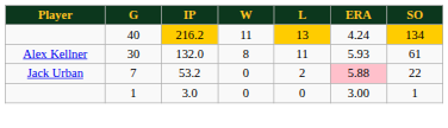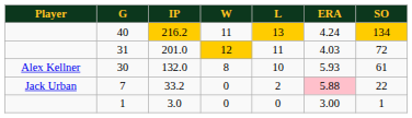+ row: 31 | 201.0 | 12 | 11 | 4.03 | 72
30 | L: 11 -> 10
7 | IP: 53.2 -> 33.2
